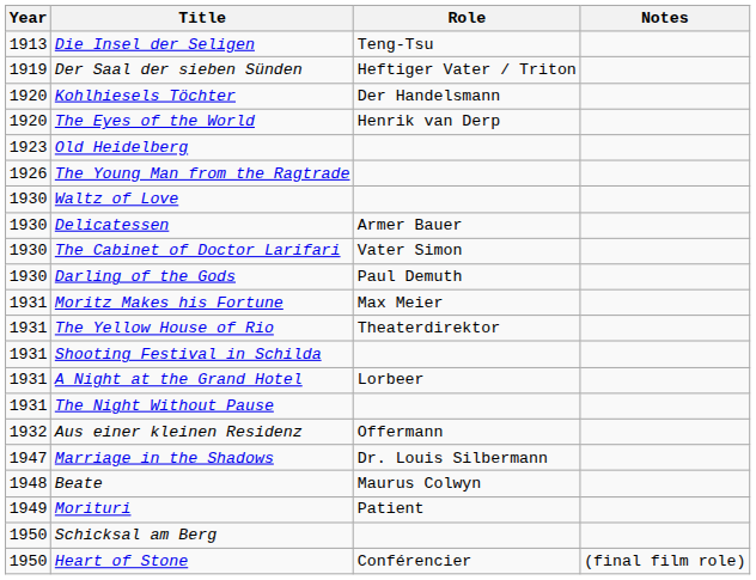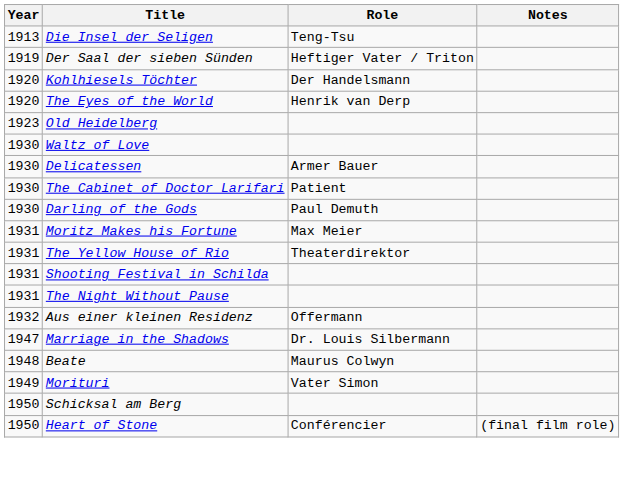- row: 1926 | The Young Man from the Ragtrade
The Cabinet of Doctor Larifari | Role: Vater Simon -> Patient
- row: 1931 | A Night at the Grand Hotel | Lorbeer
Morituri | Role: Patient -> Vater Simon
